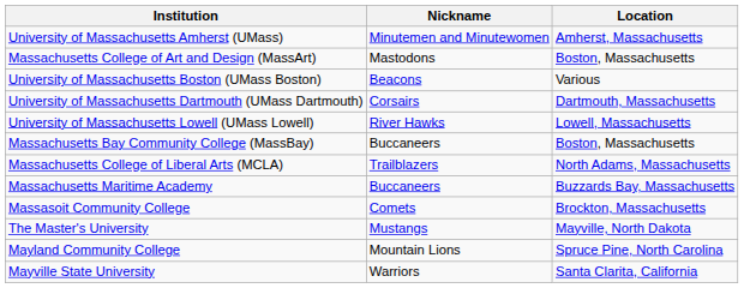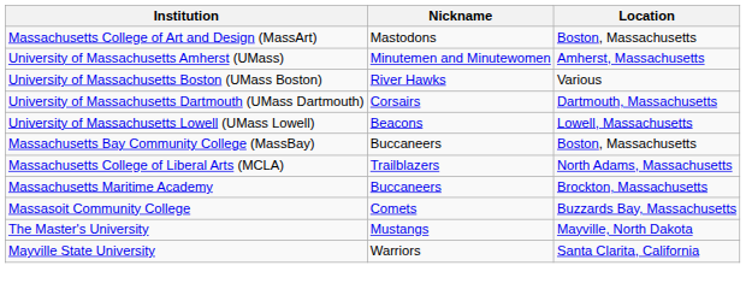rows swapped: Massachusetts College of Art and Design (MassArt) <-> University of Massachusetts Amherst (UMass)
University of Massachusetts Boston (UMass Boston) | Nickname: Beacons -> River Hawks
University of Massachusetts Lowell (UMass Lowell) | Nickname: River Hawks -> Beacons
Massachusetts Maritime Academy | Location: Buzzards Bay, Massachusetts -> Brockton, Massachusetts
Massasoit Community College | Location: Brockton, Massachusetts -> Buzzards Bay, Massachusetts
- row: Mayland Community College | Mountain Lions | Spruce Pine, North Carolina
